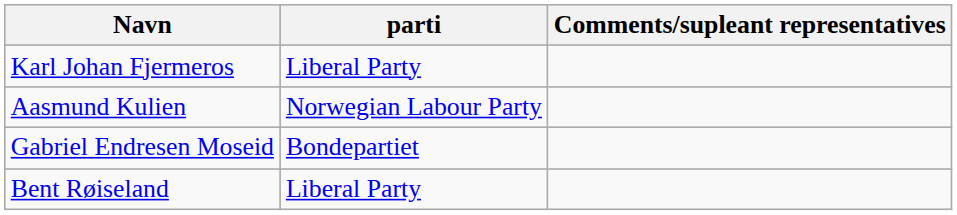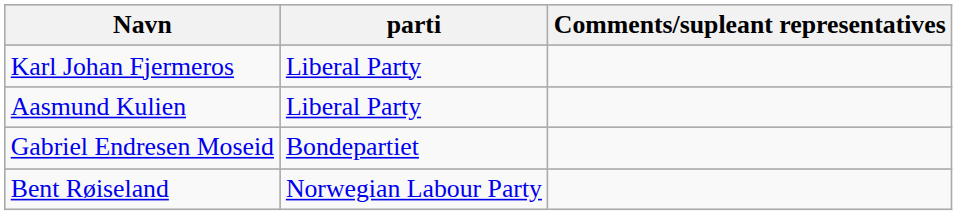Aasmund Kulien | parti: Norwegian Labour Party -> Liberal Party
Bent Røiseland | parti: Liberal Party -> Norwegian Labour Party
